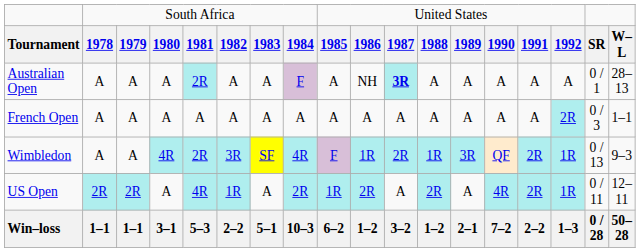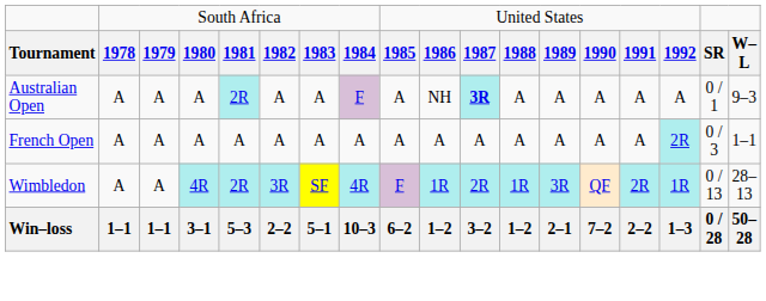Australian Open | column 18: 28–13 -> 9–3
Wimbledon | column 18: 9–3 -> 28–13
- row: US Open | 2R | 2R | A | 4R | 1R | A | 2R | 1R | 2R | A | 2R | A | 4R | 2R | 1R | 0 / 11 | 12–11
